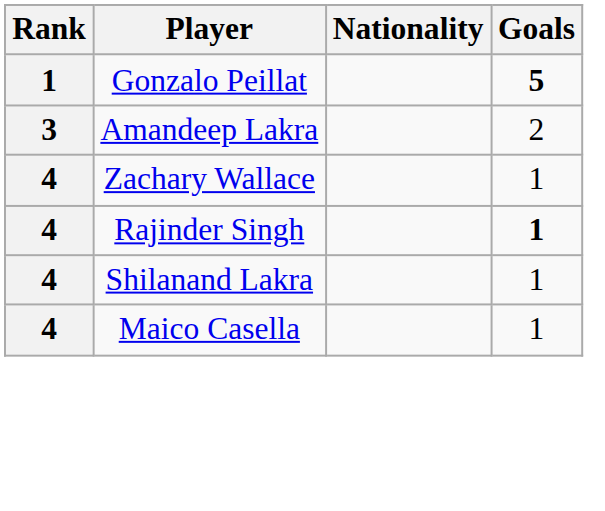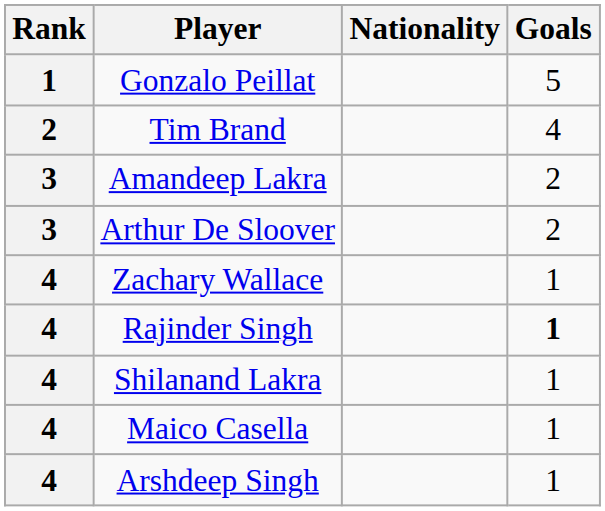Gonzalo Peillat | Goals: bold -> normal
+ row: 2 | Tim Brand | 4
+ row: 3 | Arthur De Sloover | 2
+ row: 4 | Arshdeep Singh | 1
